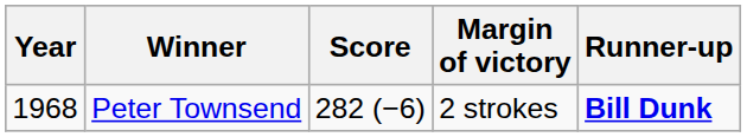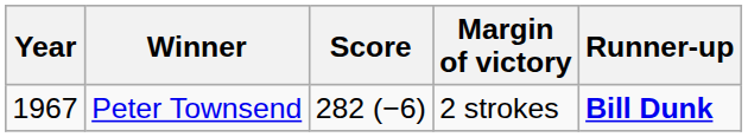Peter Townsend | Year: 1968 -> 1967
